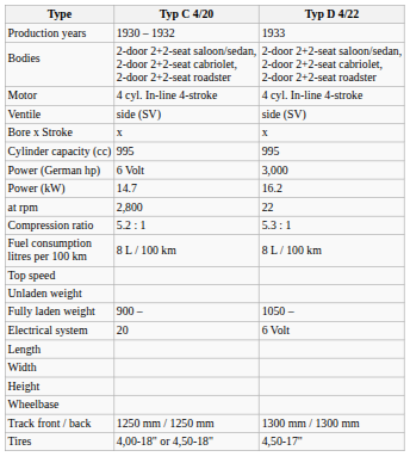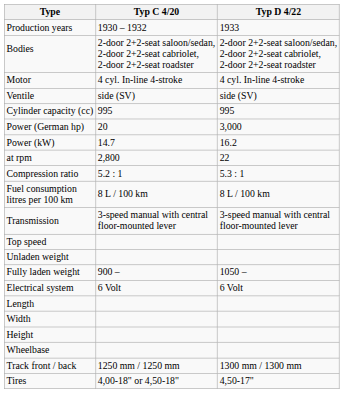- row: Bore x Stroke | x | x
Power (German hp) | Typ C 4/20: 6 Volt -> 20
+ row: Transmission | 3-speed manual with central floor-mounted lever | 3-speed manual with central floor-mounted lever
Electrical system | Typ C 4/20: 20 -> 6 Volt
